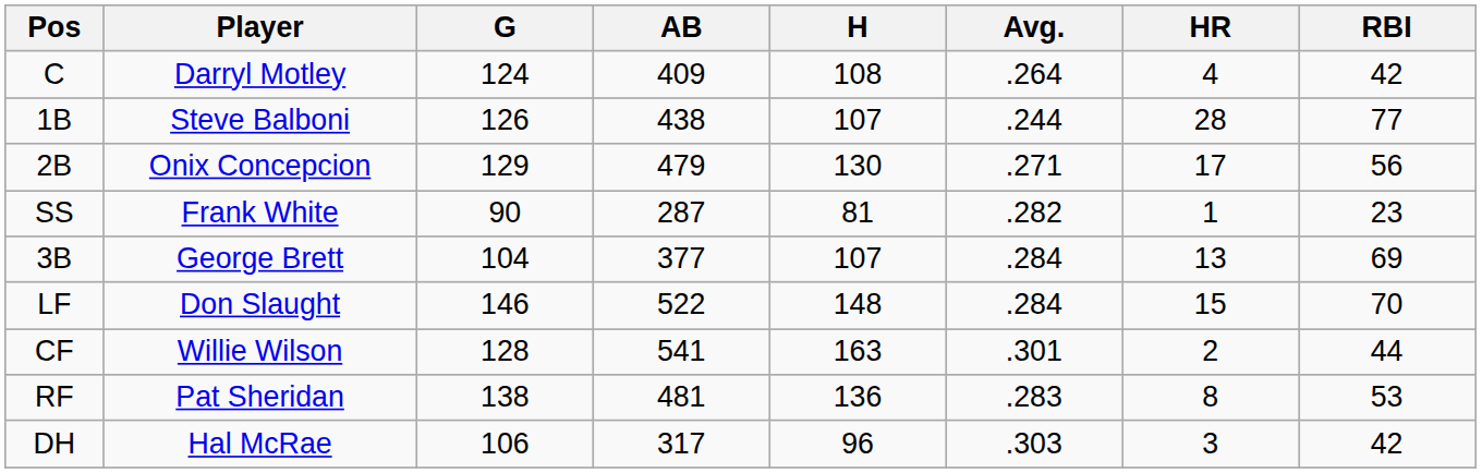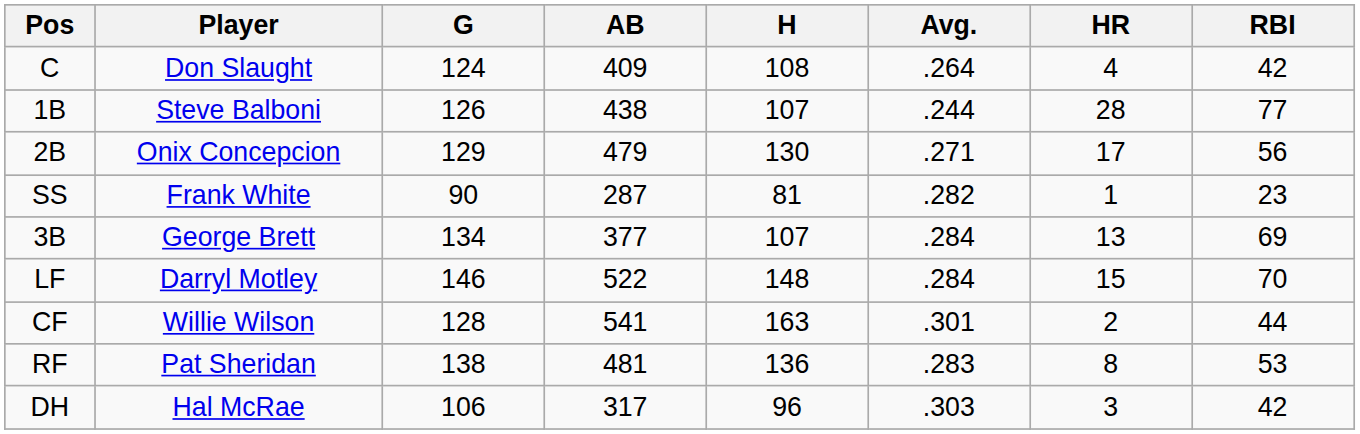C | Player: Darryl Motley -> Don Slaught
3B | G: 104 -> 134
LF | Player: Don Slaught -> Darryl Motley
